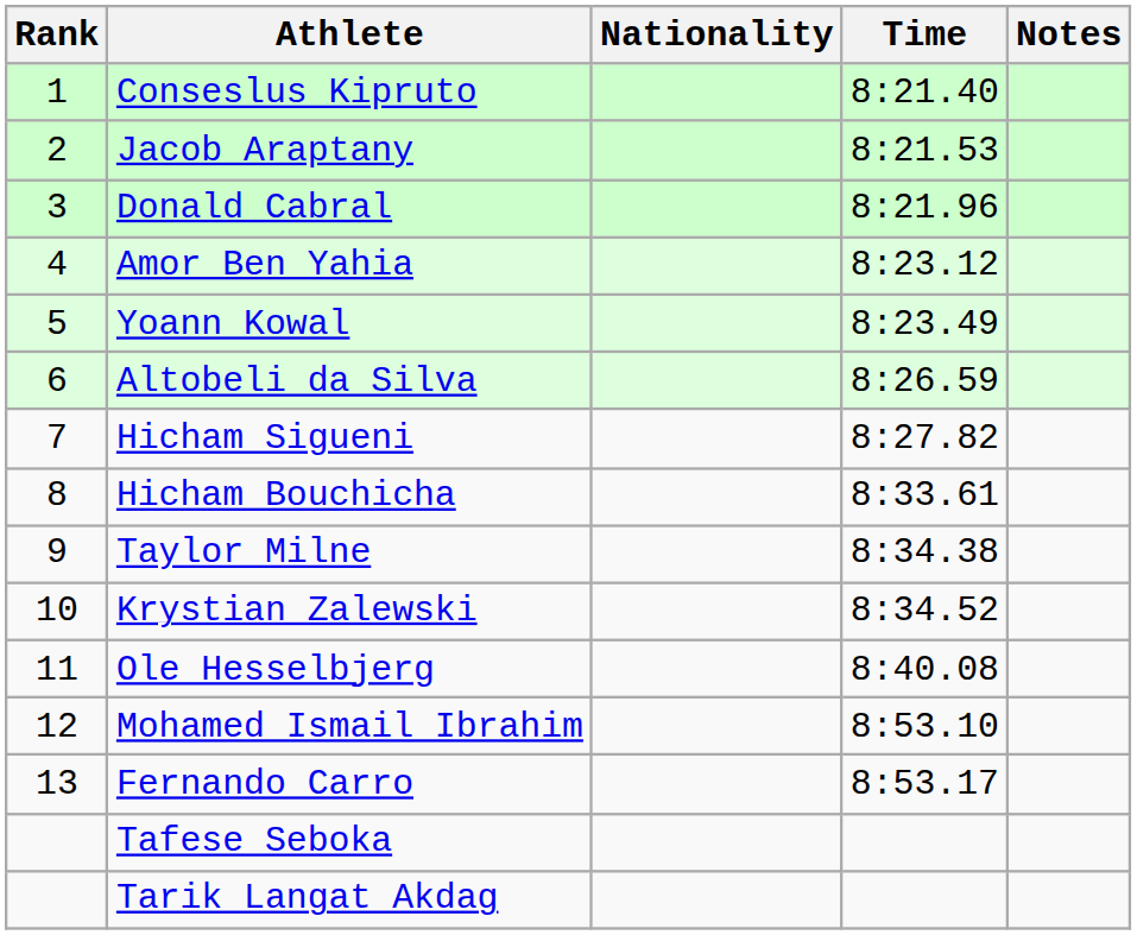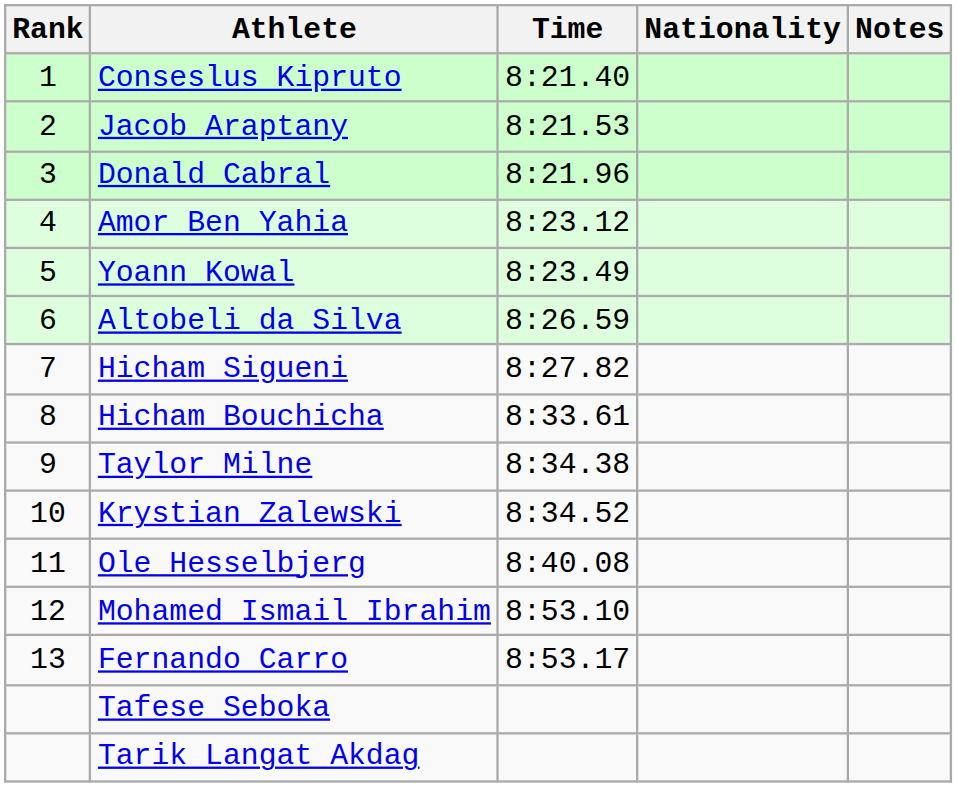columns swapped: Nationality <-> Time
